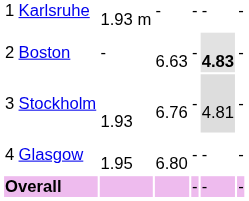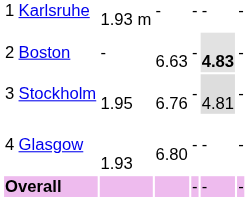Stockholm | column 3: 1.93 -> 1.95
Glasgow | column 3: 1.95 -> 1.93
